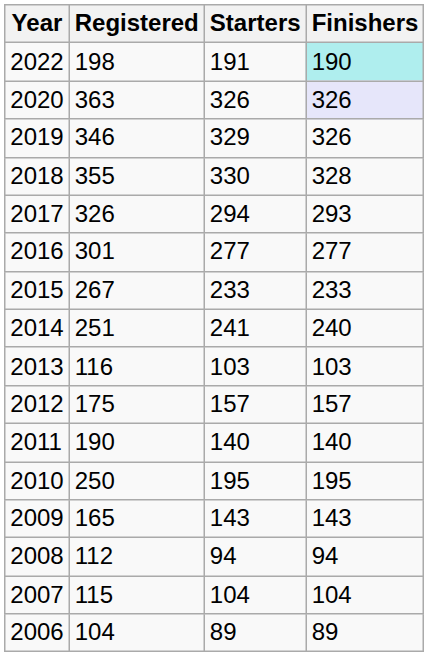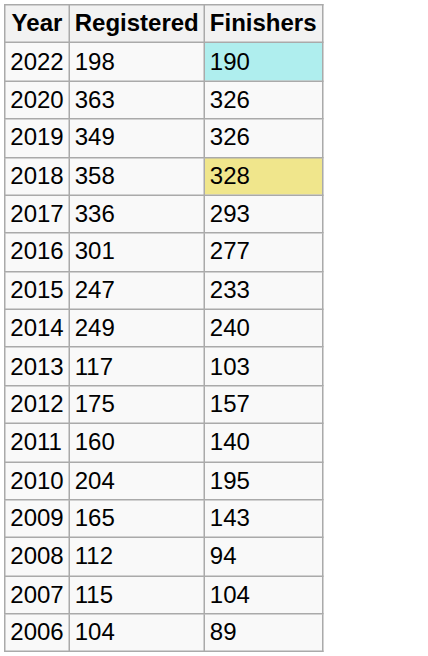- column: Starters | 191 | 326 | 329 | 330 | 294 | 277 | 233 | 241 | 103 | 157 | 140 | 195 | 143 | 94 | 104 | 89
2020 | Finishers: lavender background -> no background
2019 | Registered: 346 -> 349
2018 | Registered: 355 -> 358
2018 | Finishers: no background -> khaki background
2017 | Registered: 326 -> 336
2015 | Registered: 267 -> 247
2014 | Registered: 251 -> 249
2013 | Registered: 116 -> 117
2011 | Registered: 190 -> 160
2010 | Registered: 250 -> 204
